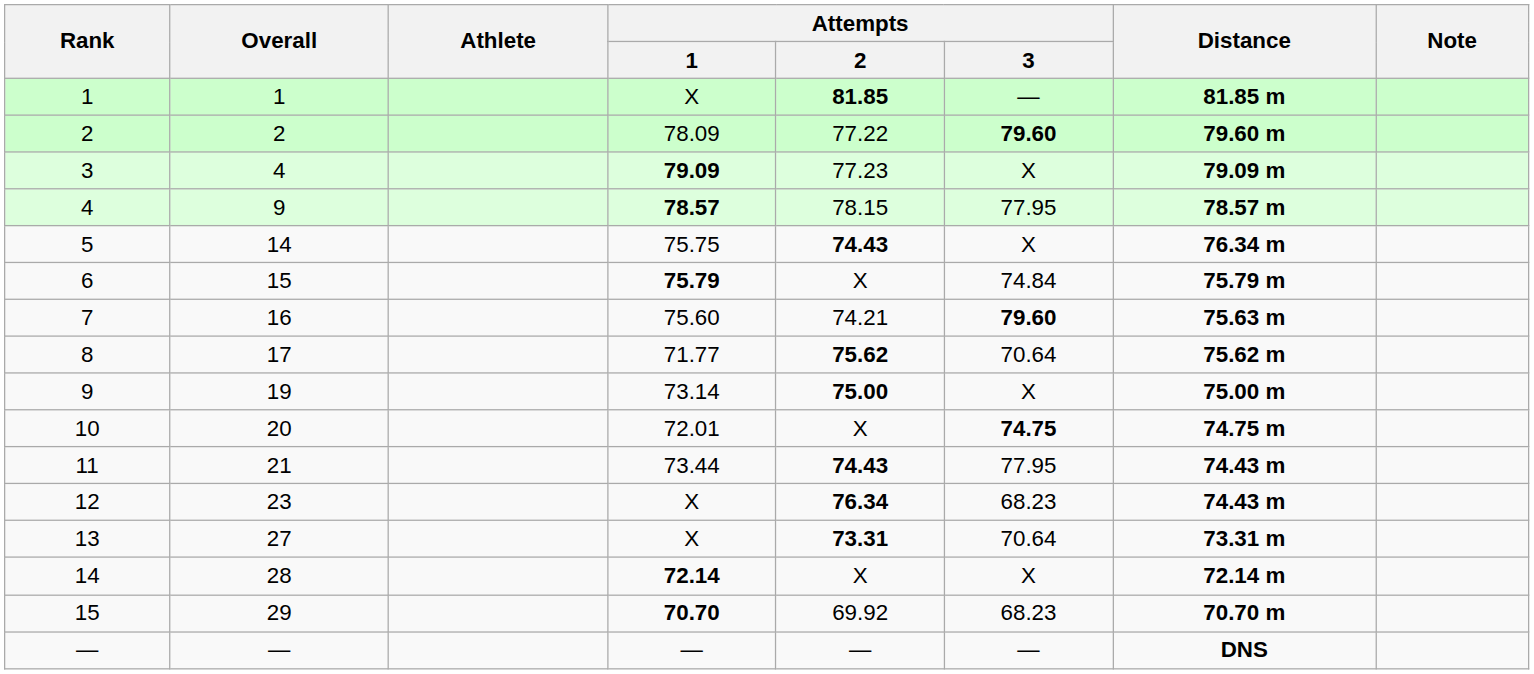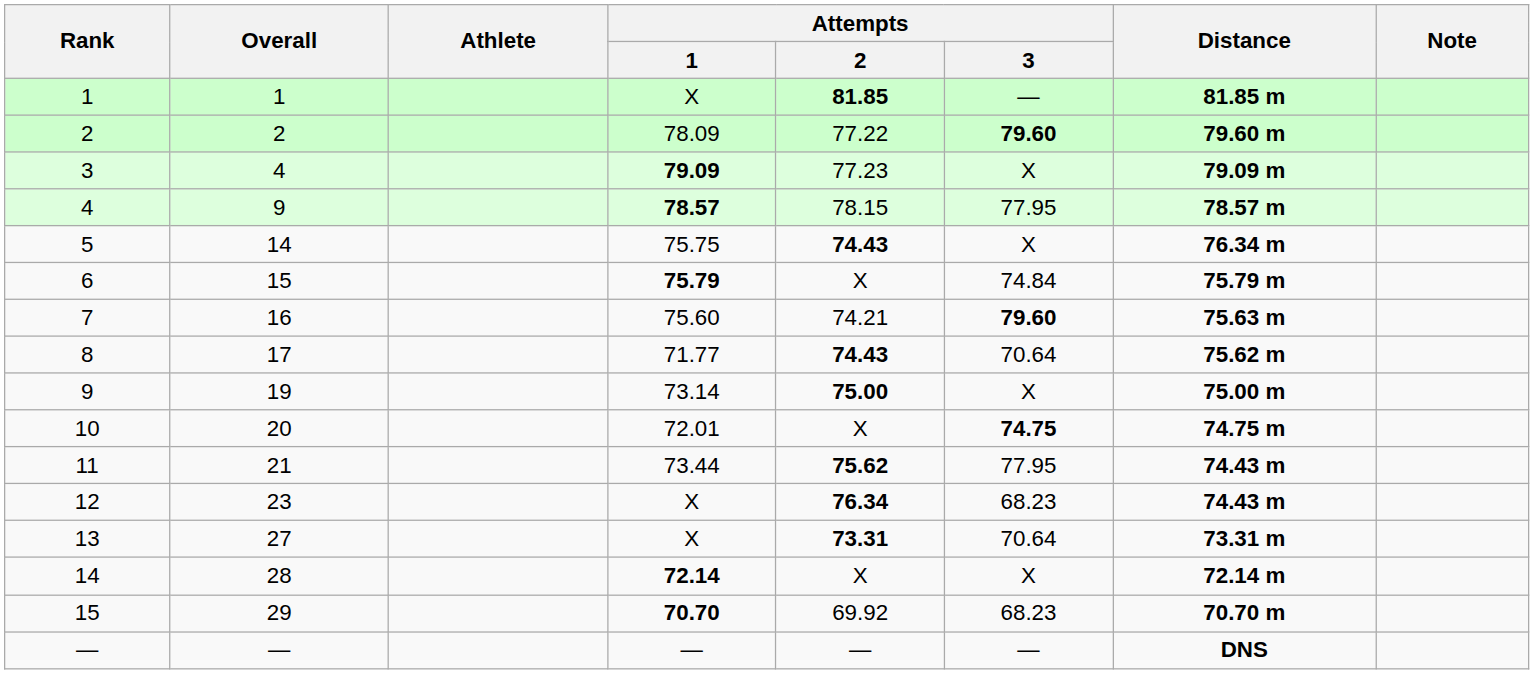8 | Attempts / 2: 75.62 -> 74.43
11 | Attempts / 2: 74.43 -> 75.62
